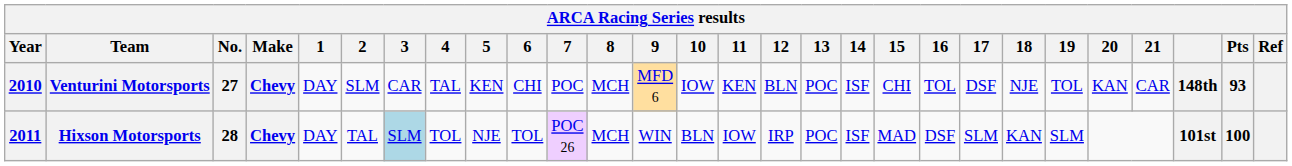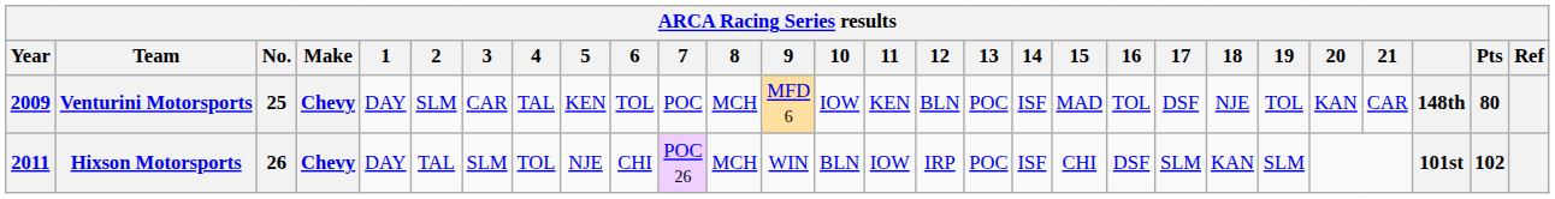Venturini Motorsports | Year: 2010 -> 2009
Venturini Motorsports | No.: 27 -> 25
Venturini Motorsports | 6: CHI -> TOL
Venturini Motorsports | 15: CHI -> MAD
Venturini Motorsports | Pts: 93 -> 80
Hixson Motorsports | No.: 28 -> 26
Hixson Motorsports | 3: lightblue background -> no background
Hixson Motorsports | 6: TOL -> CHI
Hixson Motorsports | 15: MAD -> CHI
Hixson Motorsports | Pts: 100 -> 102
